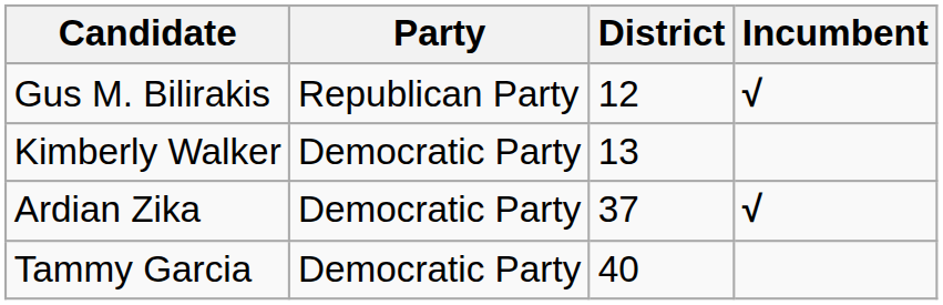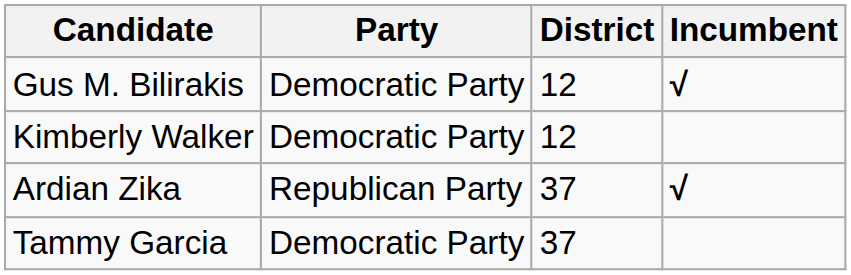Gus M. Bilirakis | Party: Republican Party -> Democratic Party
Kimberly Walker | District: 13 -> 12
Ardian Zika | Party: Democratic Party -> Republican Party
Tammy Garcia | District: 40 -> 37
